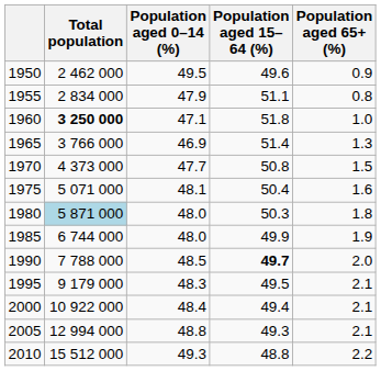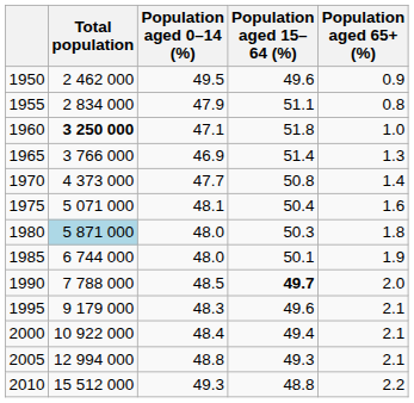1970 | Population aged 65+ (%): 1.5 -> 1.4
1985 | Population aged 15–64 (%): 49.9 -> 50.1
1995 | Population aged 15–64 (%): 49.5 -> 49.6
